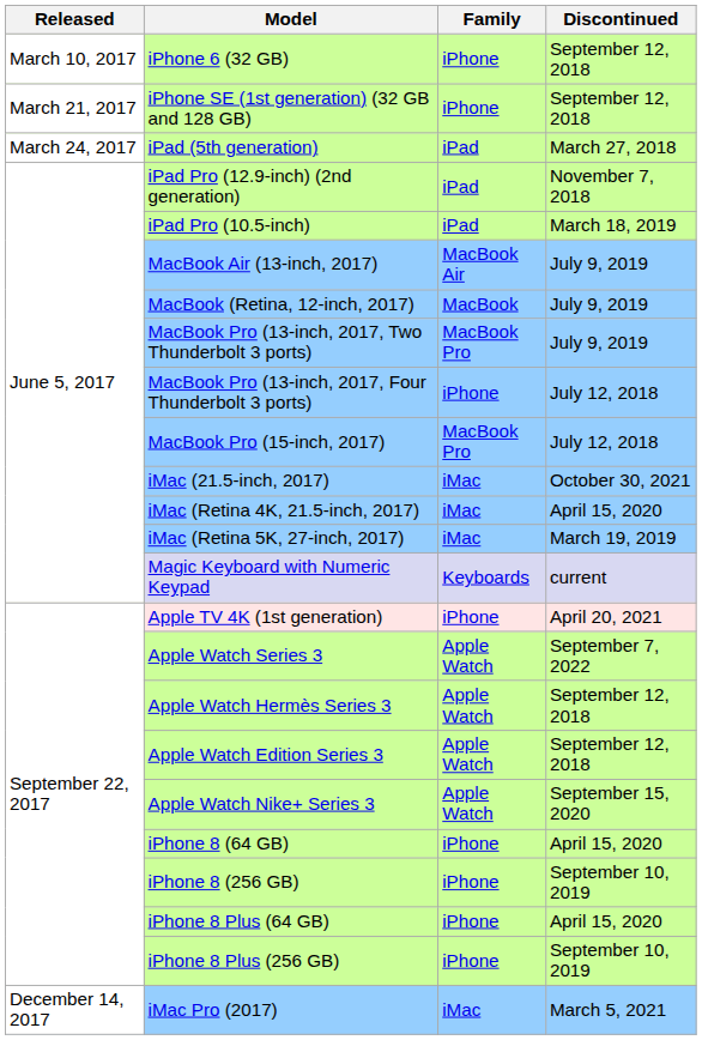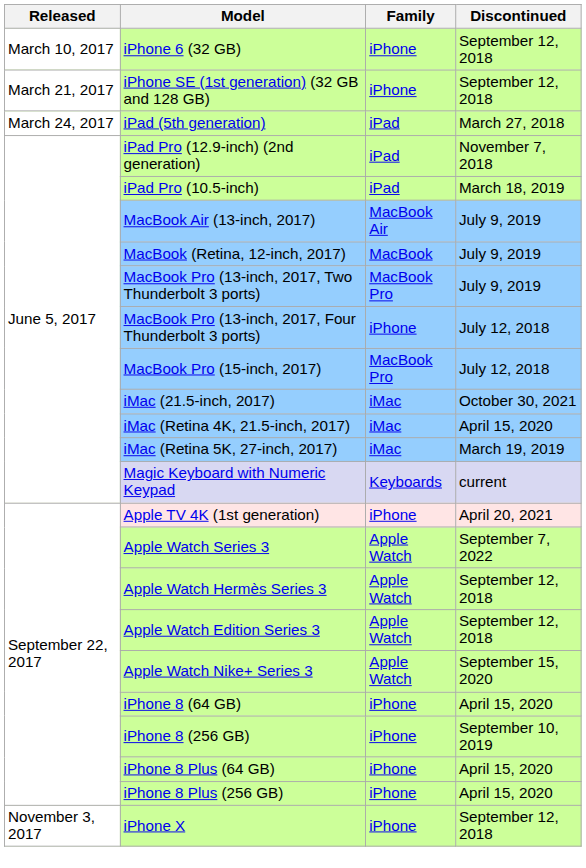iPhone 8 Plus (256 GB) | Discontinued: September 10, 2019 -> April 15, 2020
+ row: November 3, 2017 | iPhone X | iPhone | September 12, 2018
- row: December 14, 2017 | iMac Pro (2017) | iMac | March 5, 2021
